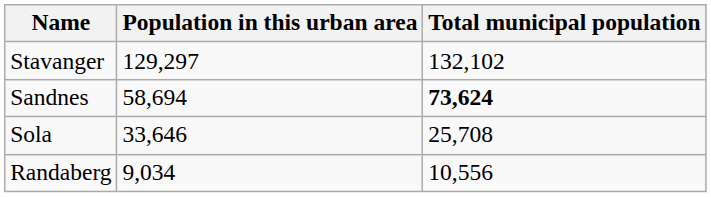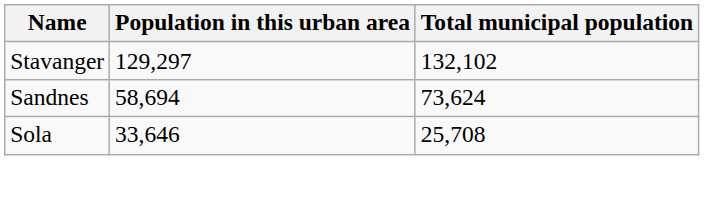Sandnes | Total municipal population: bold -> normal
- row: Randaberg | 9,034 | 10,556
